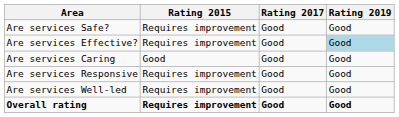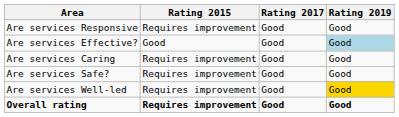rows swapped: Are services Safe? <-> Are services Responsive
Are services Effective? | Rating 2015: Requires improvement -> Good
Are services Caring | Rating 2015: Good -> Requires improvement
Are services Well-led | Rating 2019: no background -> gold background
